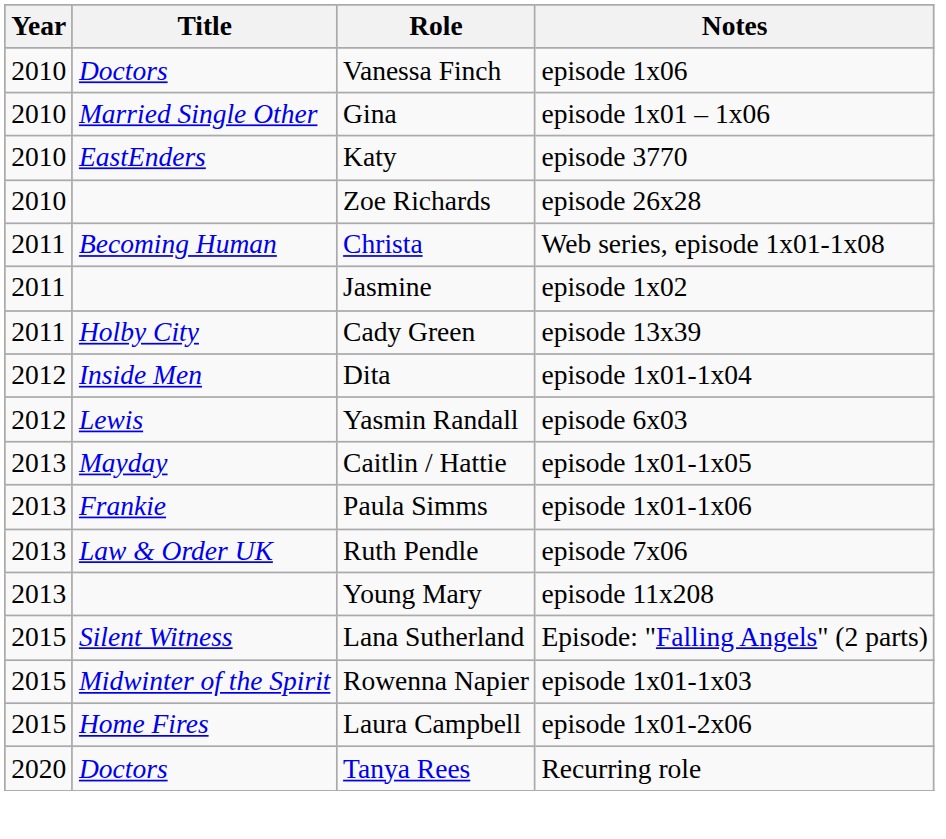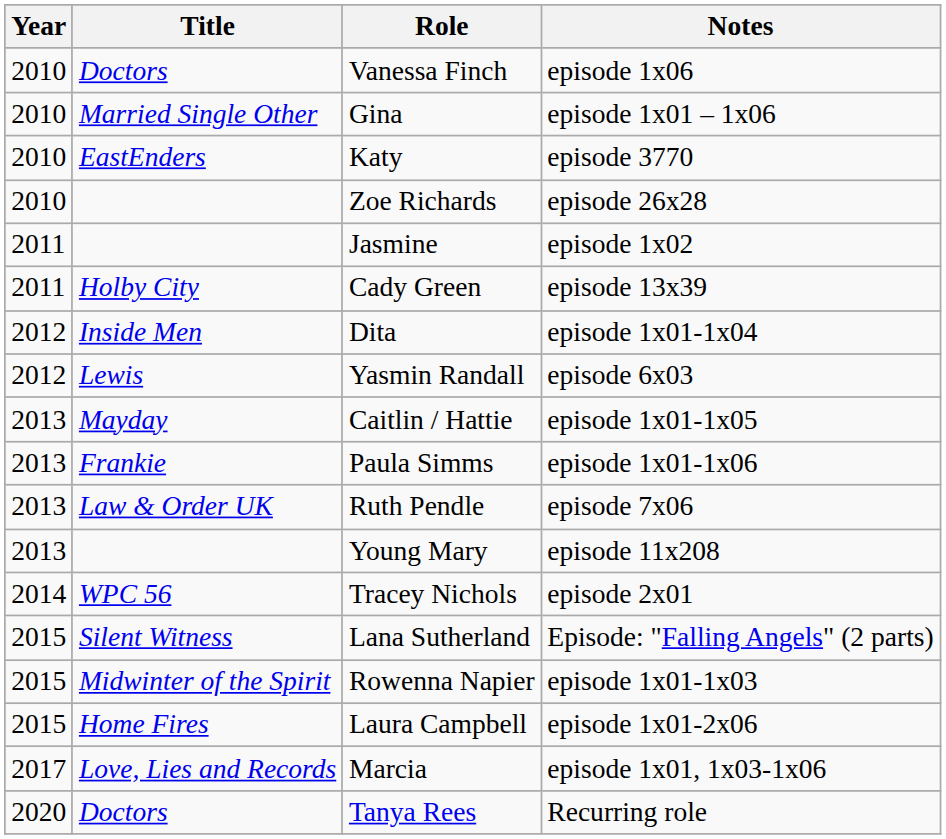- row: 2011 | Becoming Human | Christa | Web series, episode 1x01-1x08
+ row: 2014 | WPC 56 | Tracey Nichols | episode 2x01
+ row: 2017 | Love, Lies and Records | Marcia | episode 1x01, 1x03-1x06
